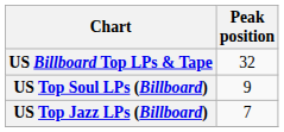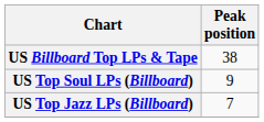US Billboard Top LPs & Tape | Peak position: 32 -> 38
